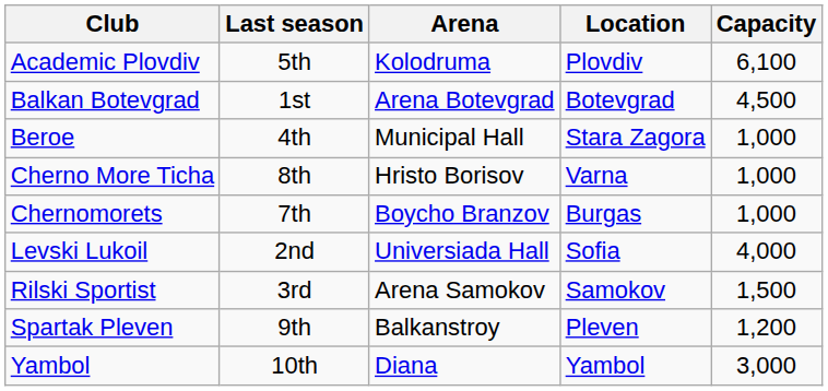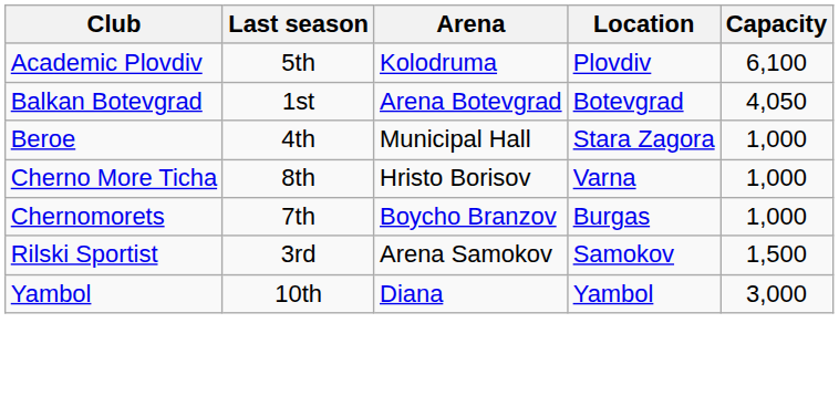Balkan Botevgrad | Capacity: 4,500 -> 4,050
- row: Levski Lukoil | 2nd | Universiada Hall | Sofia | 4,000
- row: Spartak Pleven | 9th | Balkanstroy | Pleven | 1,200
